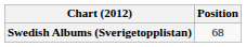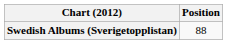Swedish Albums (Sverigetopplistan) | Position: 68 -> 88
